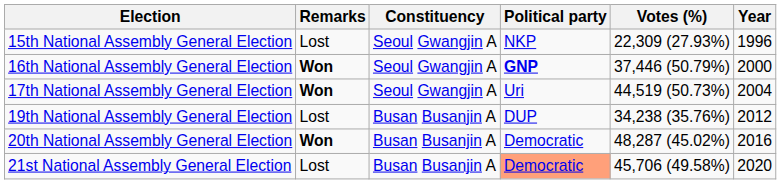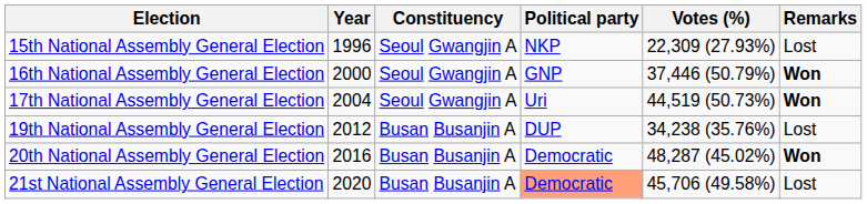columns swapped: Year <-> Remarks
16th National Assembly General Election | Political party: bold -> normal
